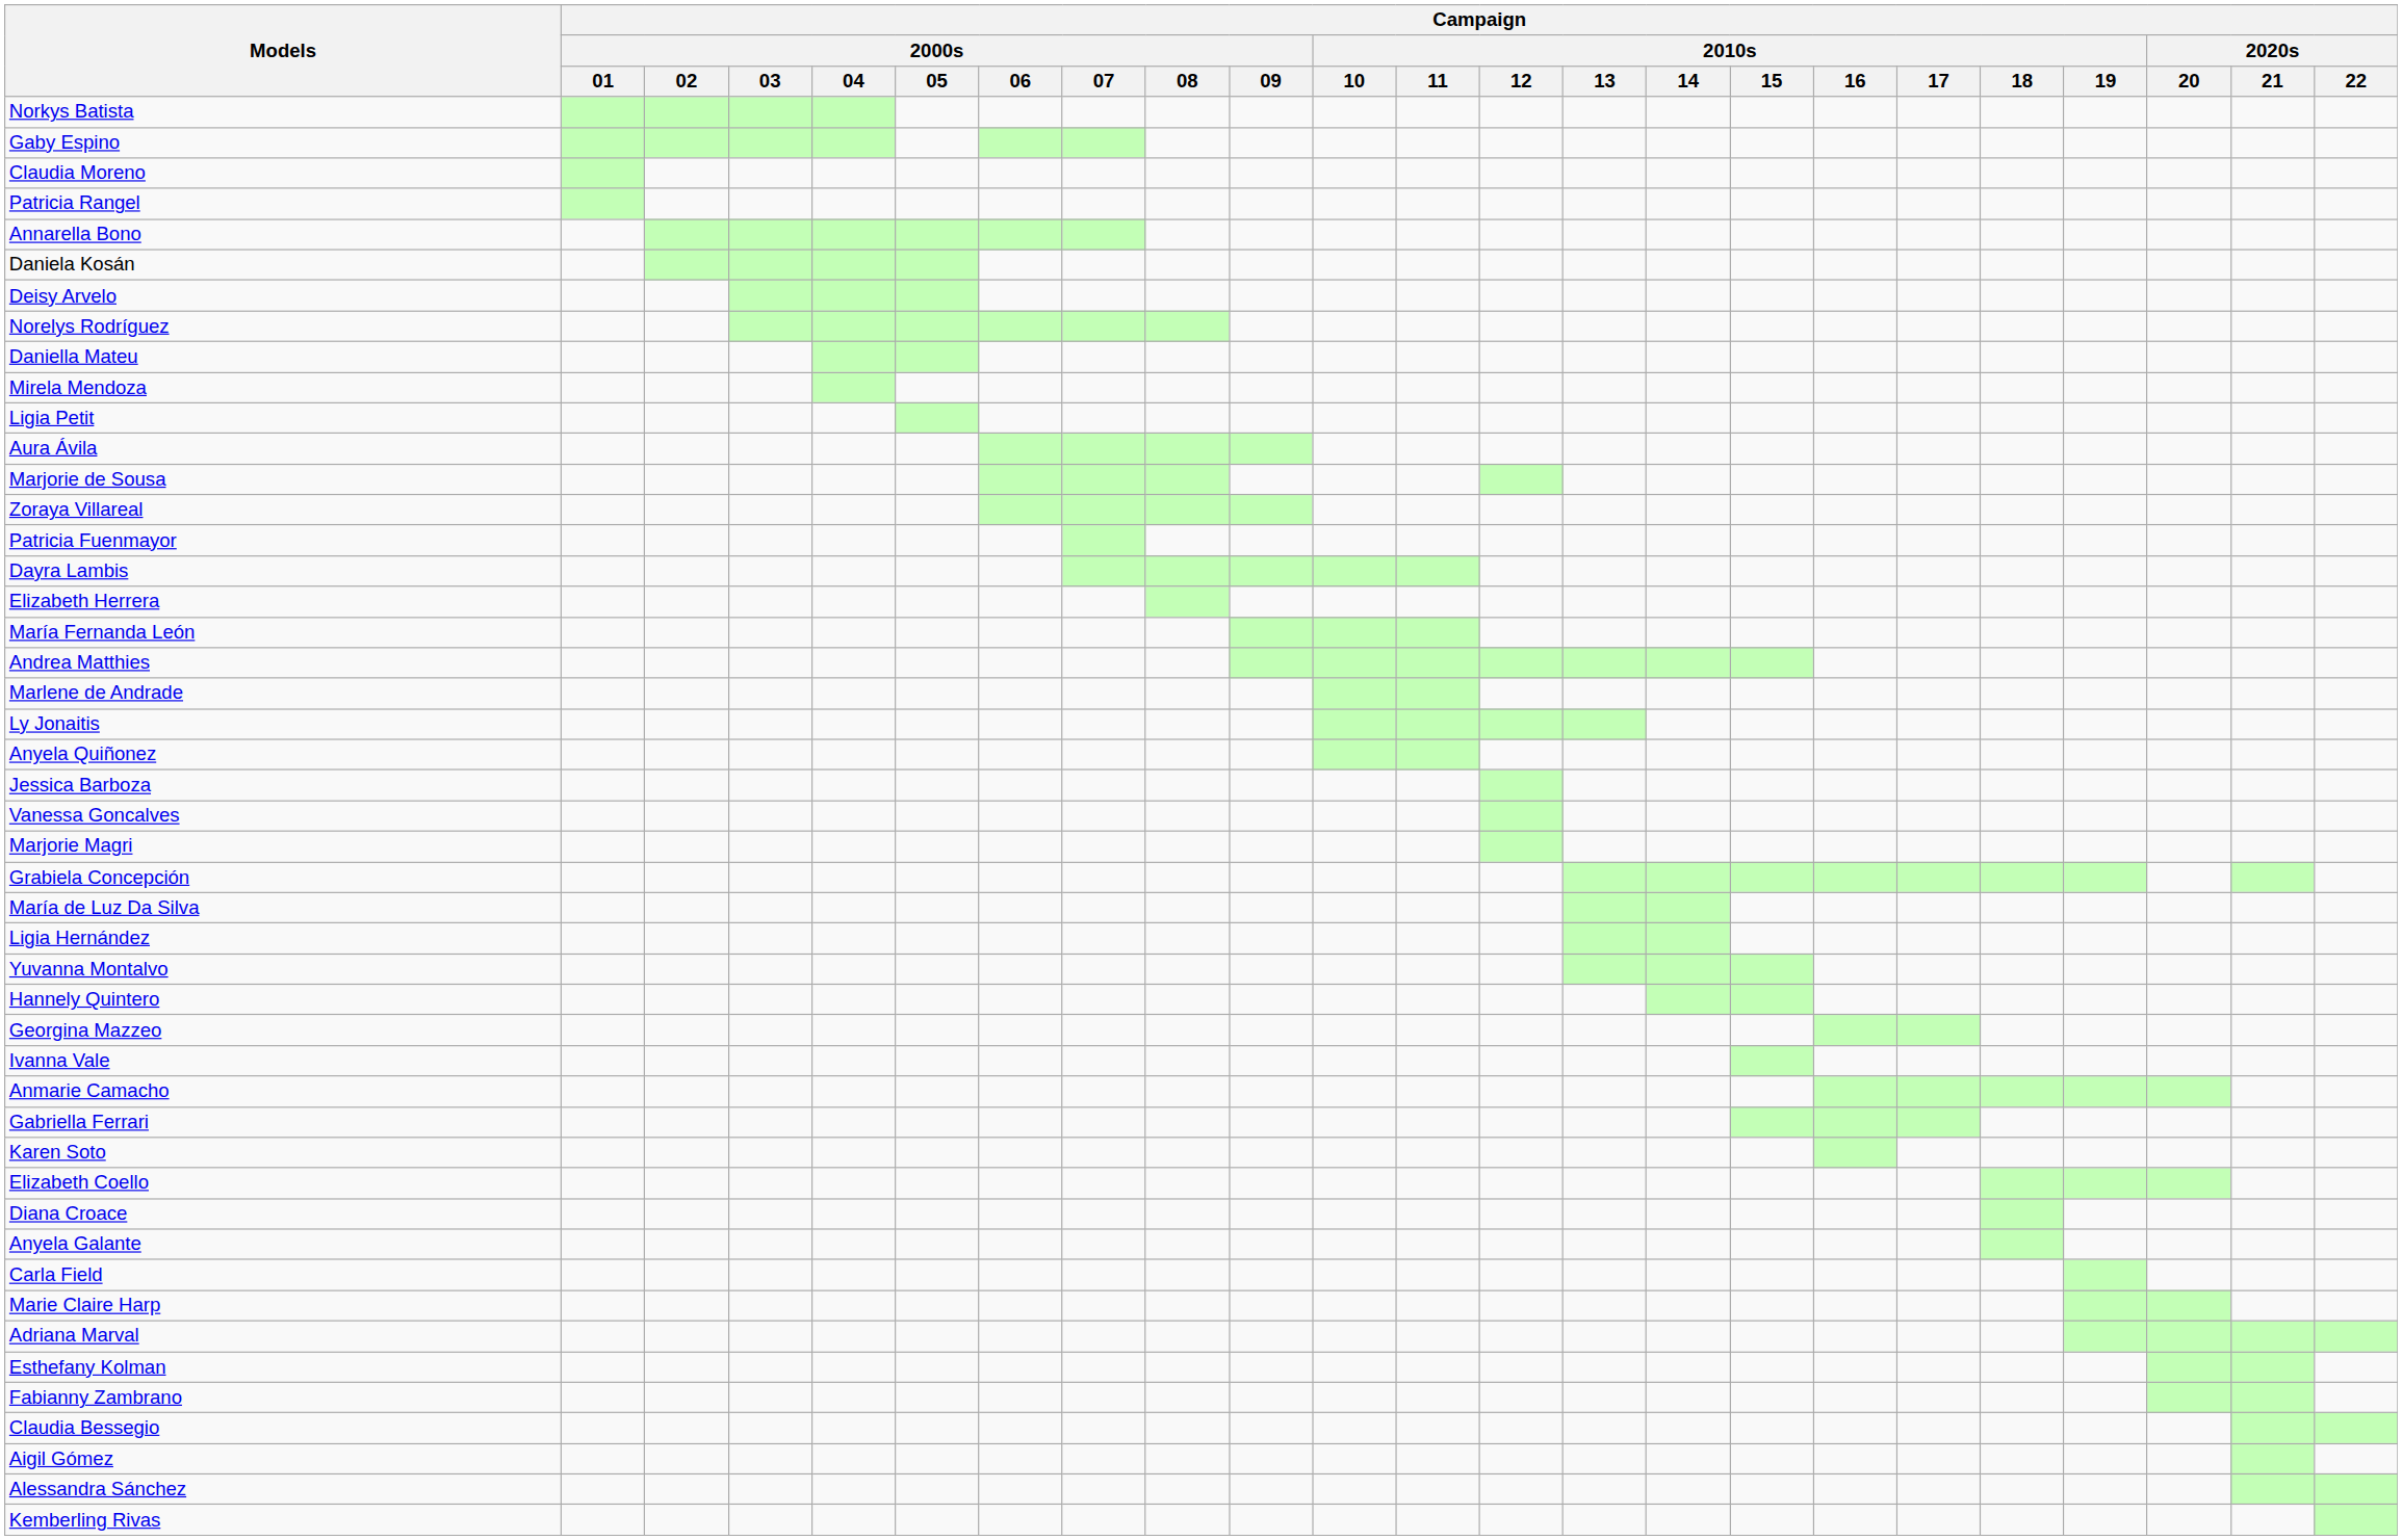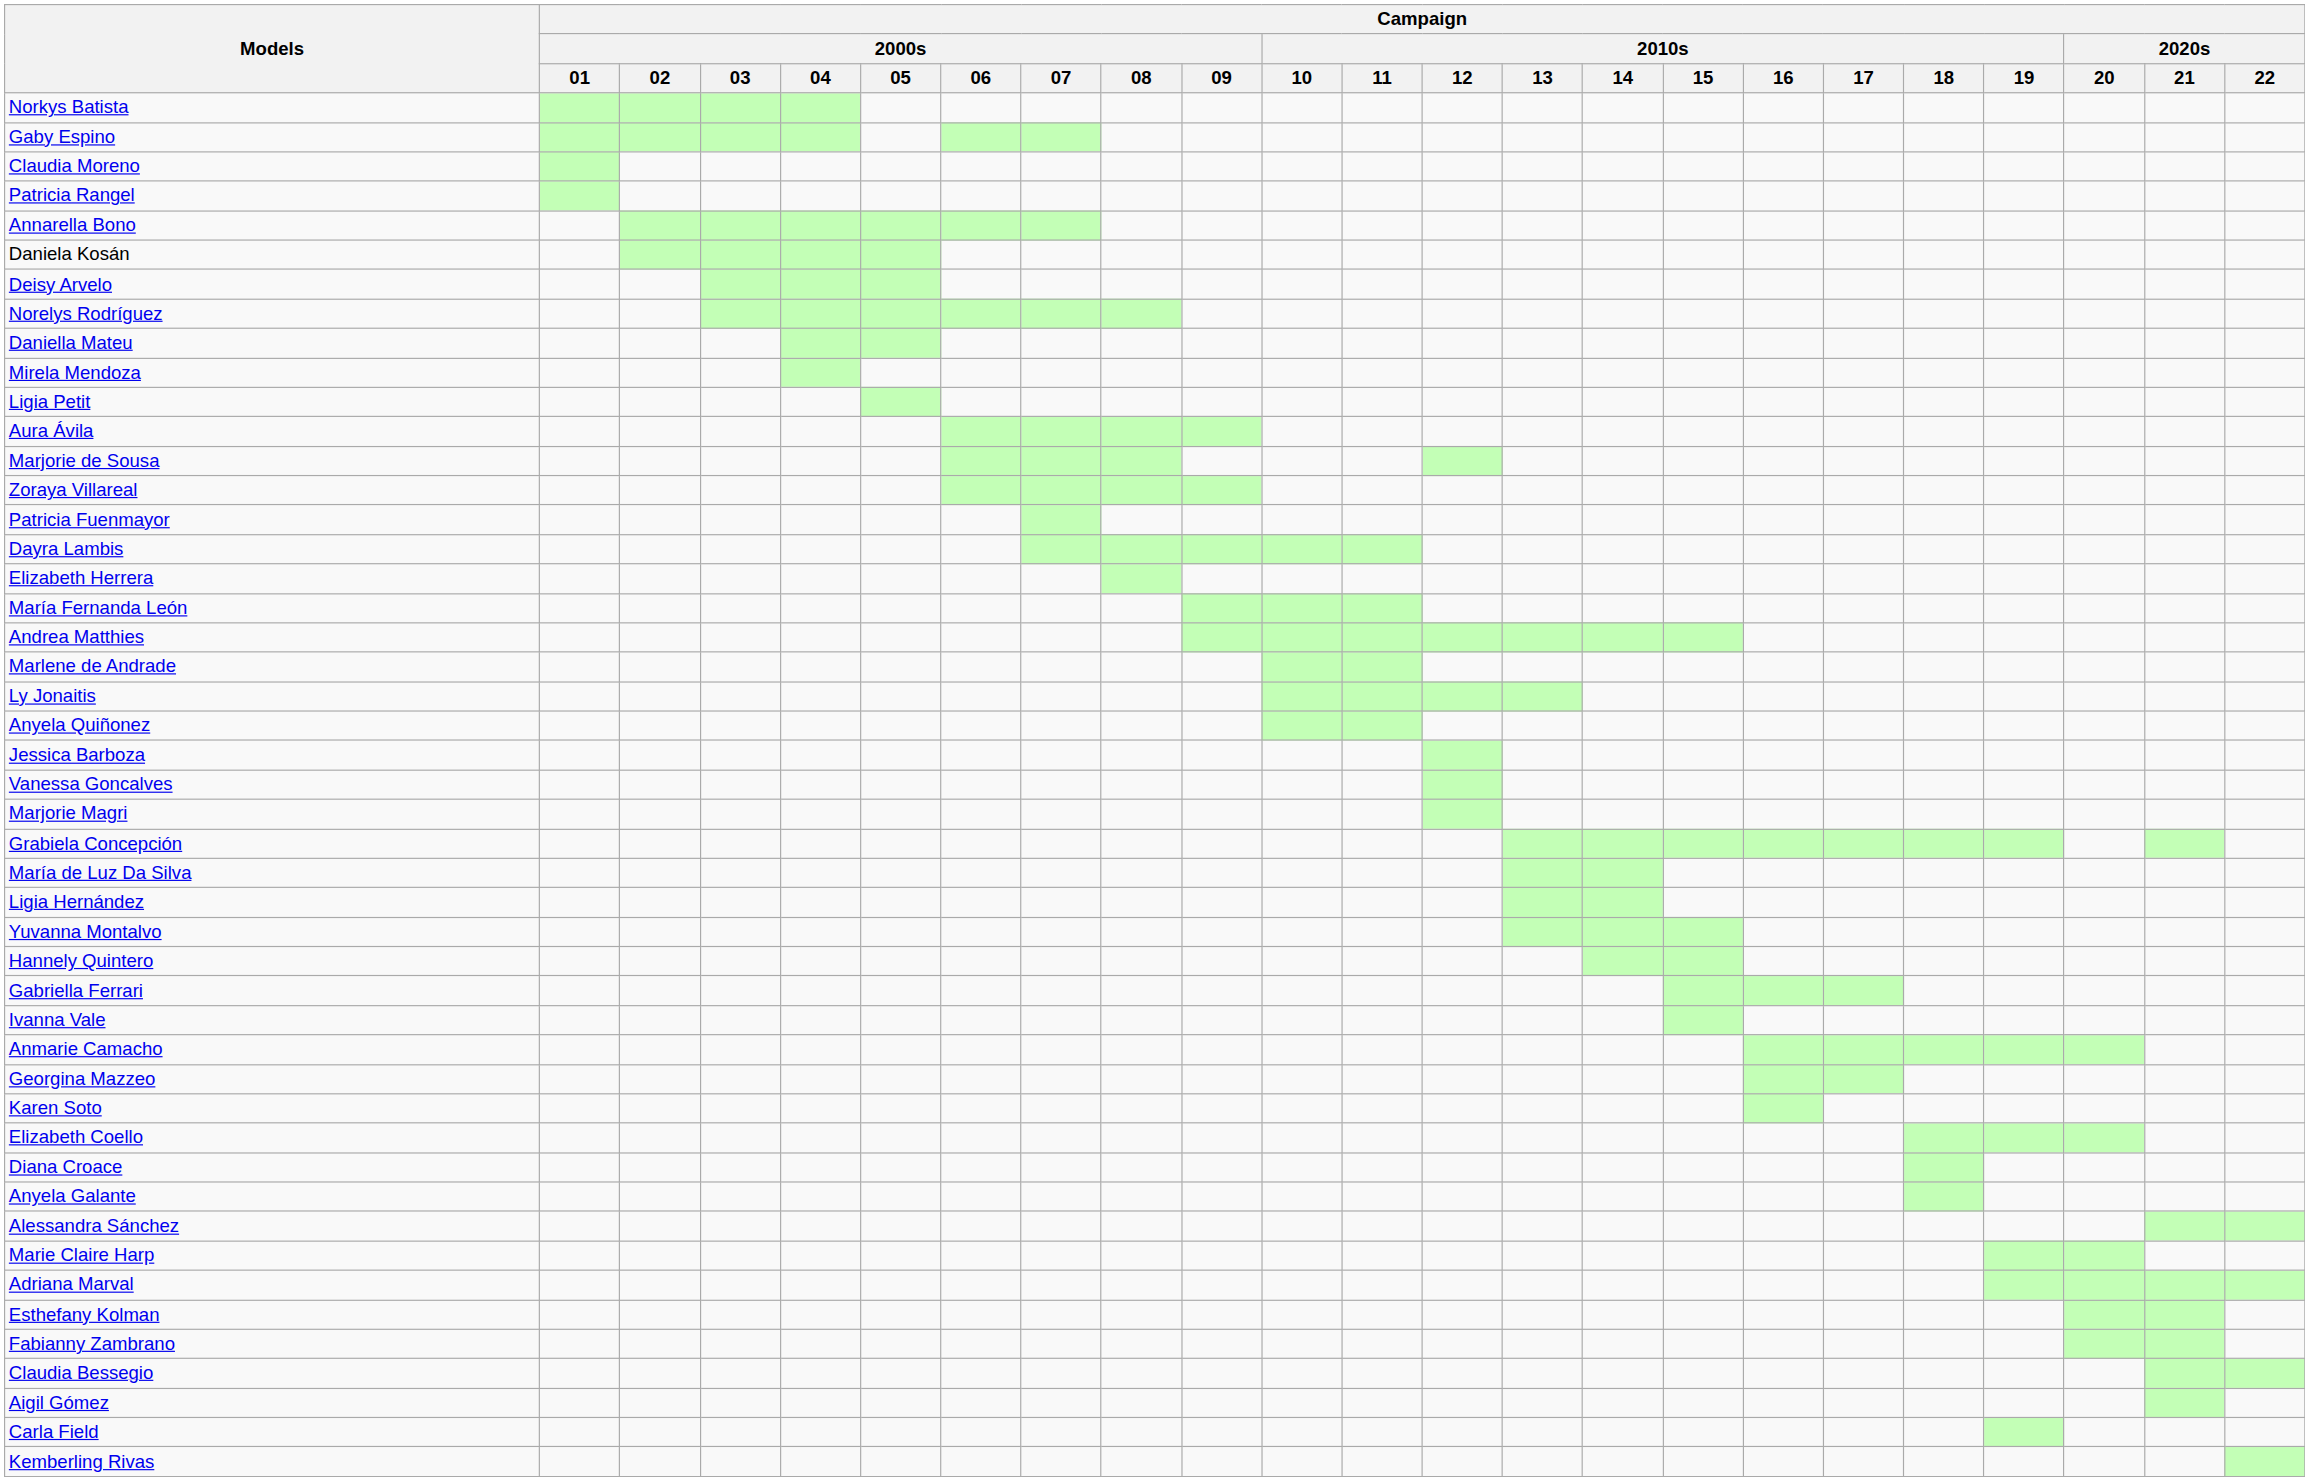rows swapped: Gabriella Ferrari <-> Georgina Mazzeo
rows swapped: Carla Field <-> Alessandra Sánchez
